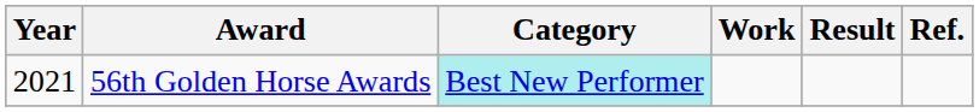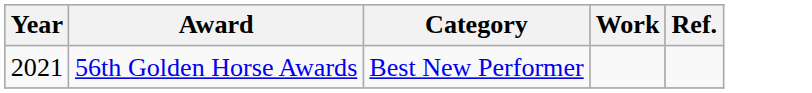- column: Result
56th Golden Horse Awards | Category: paleturquoise background -> no background
